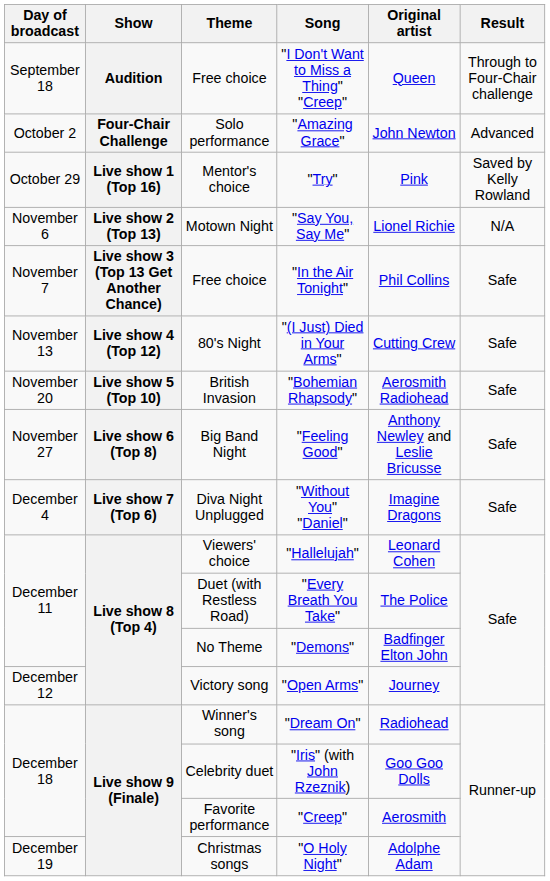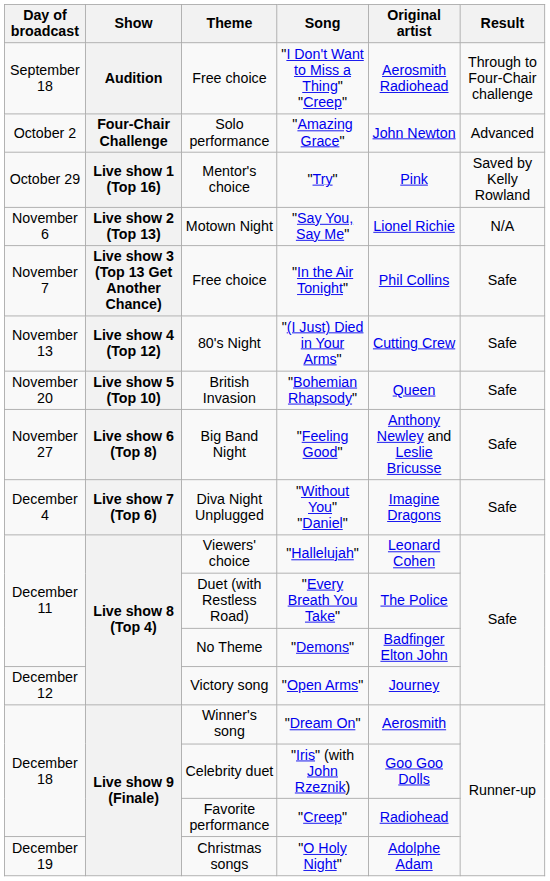"I Don't Want to Miss a Thing" "Creep" | Original artist: Queen -> Aerosmith Radiohead
"Bohemian Rhapsody" | Original artist: Aerosmith Radiohead -> Queen
"Dream On" | Original artist: Radiohead -> Aerosmith
"Creep" | Original artist: Aerosmith -> Radiohead
